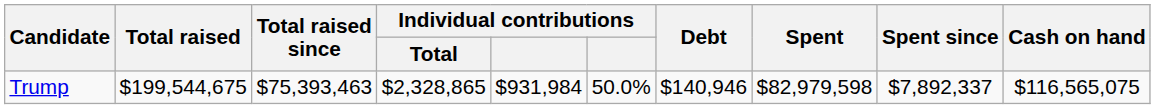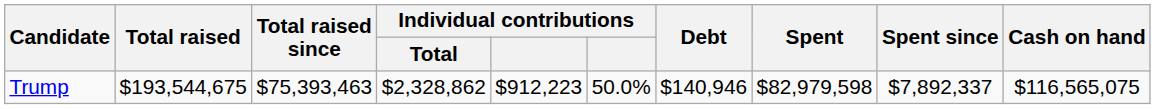Trump | Total raised: $199,544,675 -> $193,544,675
Trump | Individual contributions / Total: $2,328,865 -> $2,328,862
Trump | column 5: $931,984 -> $912,223
